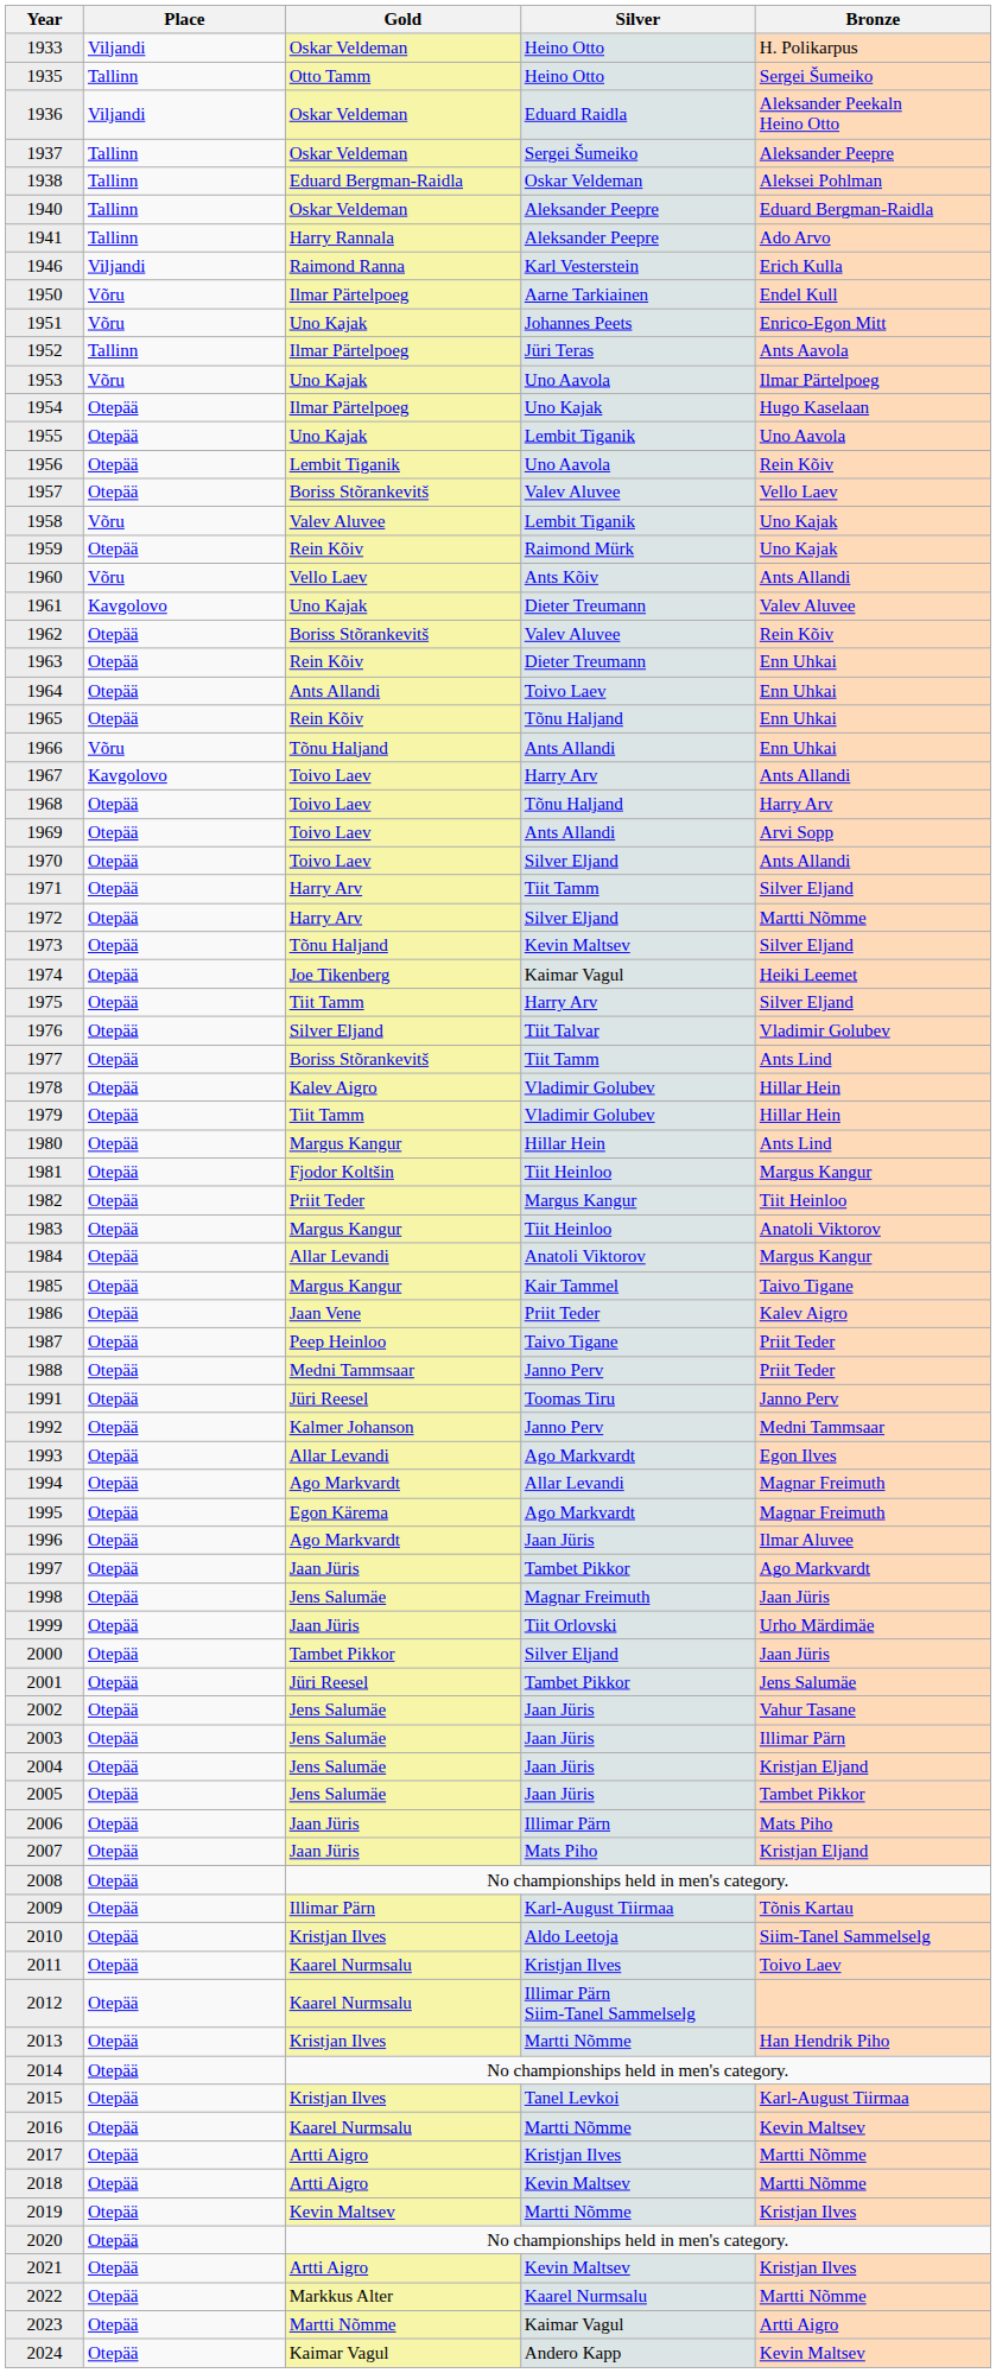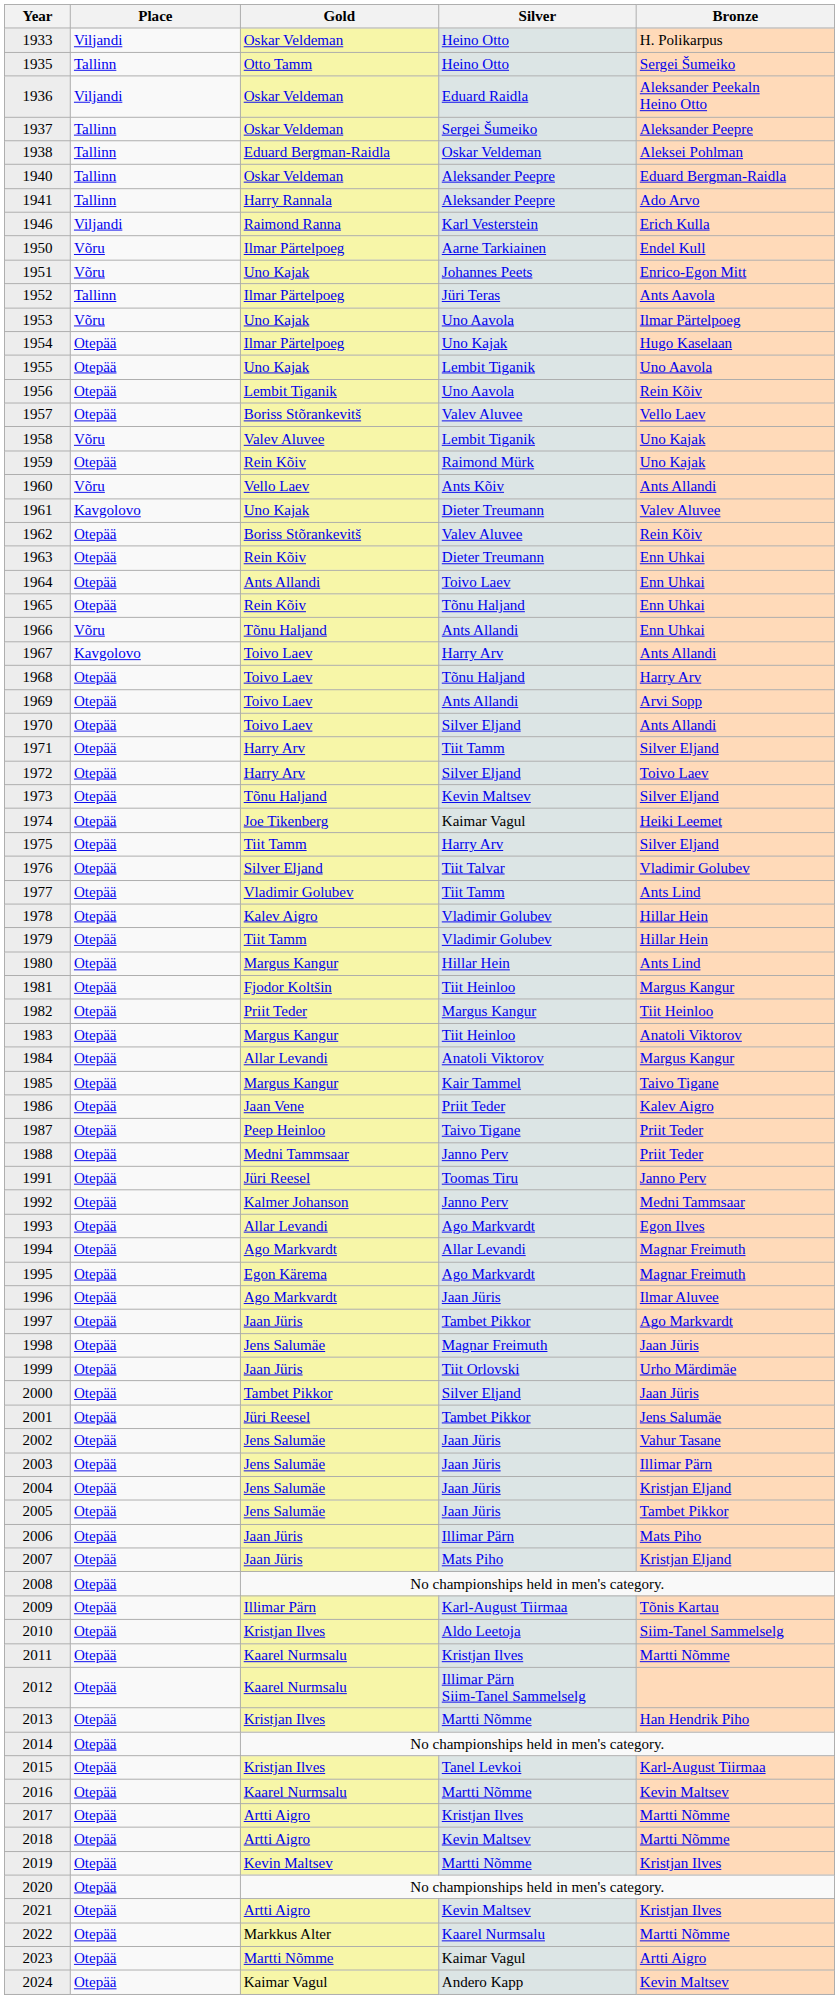1972 | Bronze: Martti Nõmme -> Toivo Laev
1977 | Gold: Boriss Stõrankevitš -> Vladimir Golubev
2011 | Bronze: Toivo Laev -> Martti Nõmme
